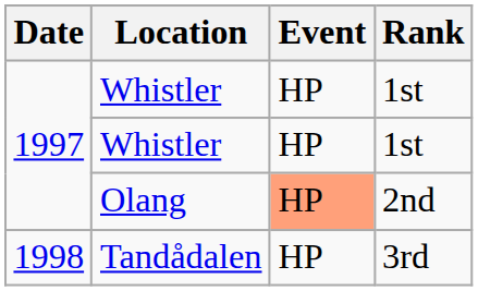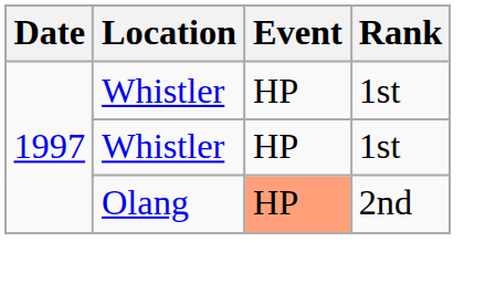- row: 1998 | Tandådalen | HP | 3rd
